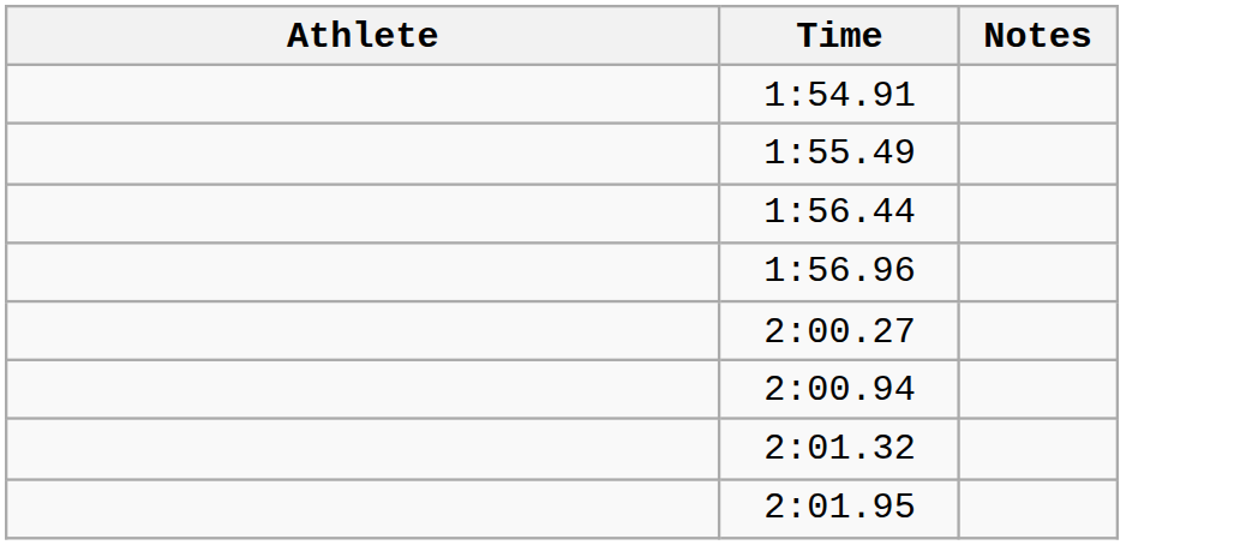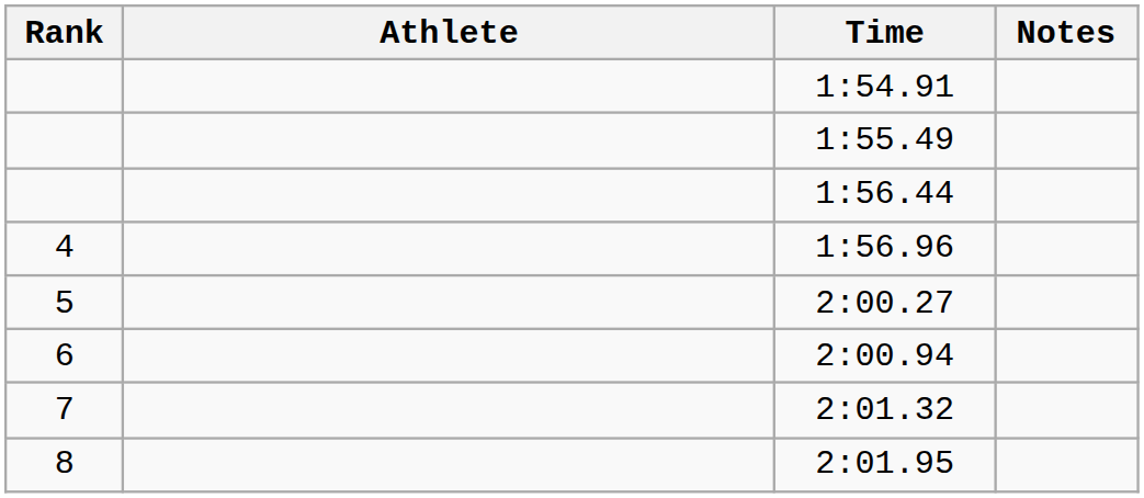+ column: Rank | 4 | 5 | 6 | 7 | 8
